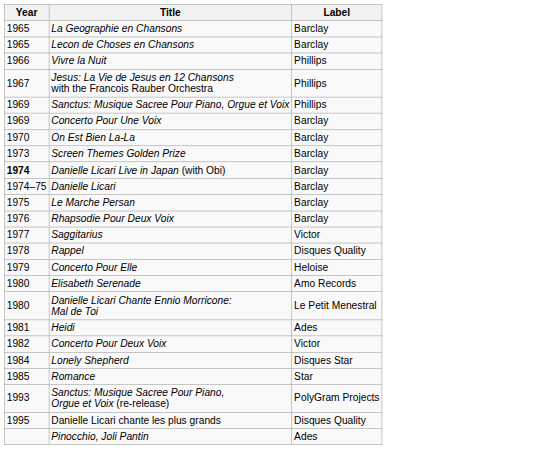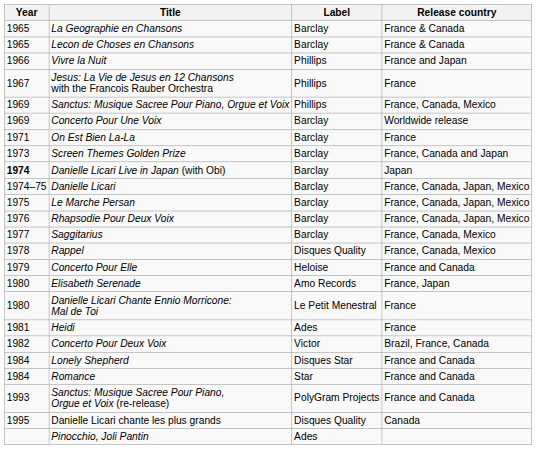+ column: Release country | France & Canada | France & Canada | France and Japan | France | France, Canada, Mexico | Worldwide release | France | France, Canada and Japan | Japan | France, Canada, Japan, Mexico | France, Canada, Japan, Mexico | France, Canada, Japan, Mexico | France, Canada, Mexico | France, Canada, Mexico | France and Canada | France, Japan | France | France | Brazil, France, Canada | France and Canada | France and Canada | France and Canada | Canada
On Est Bien La-La | Year: 1970 -> 1971
Saggitarius | Label: Victor -> Barclay
Romance | Year: 1985 -> 1984
